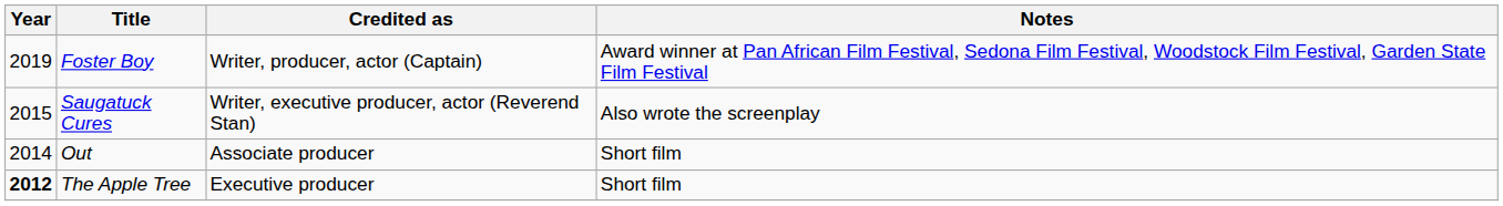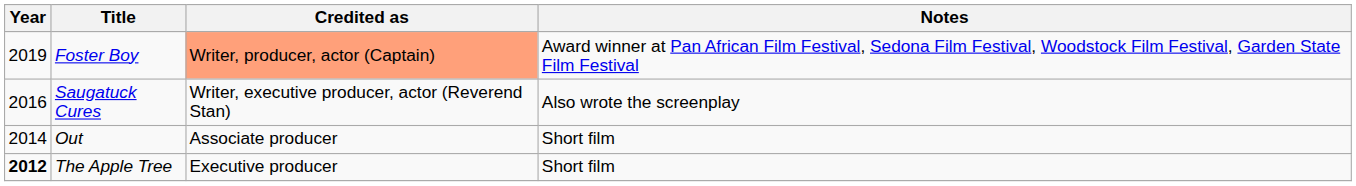Foster Boy | Credited as: no background -> lightsalmon background
Saugatuck Cures | Year: 2015 -> 2016
